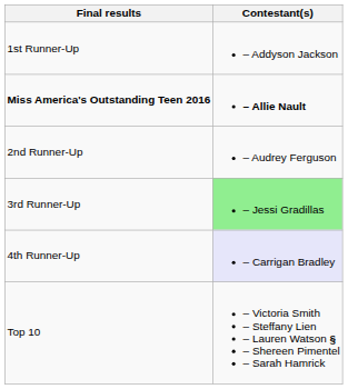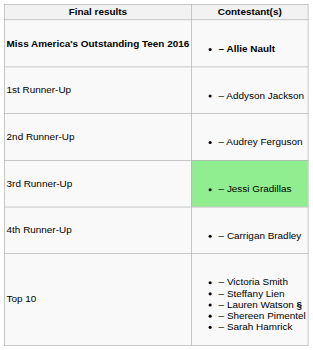rows swapped: Miss America's Outstanding Teen 2016 <-> 1st Runner-Up
4th Runner-Up | Contestant(s): lavender background -> no background
